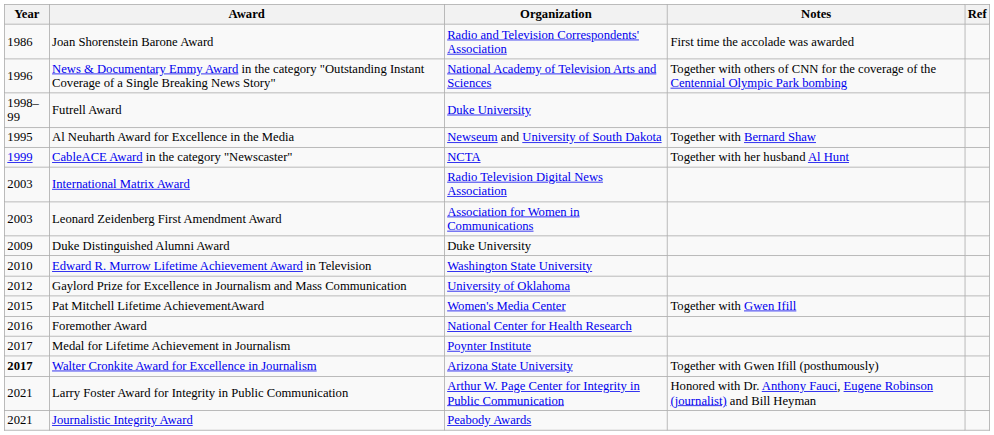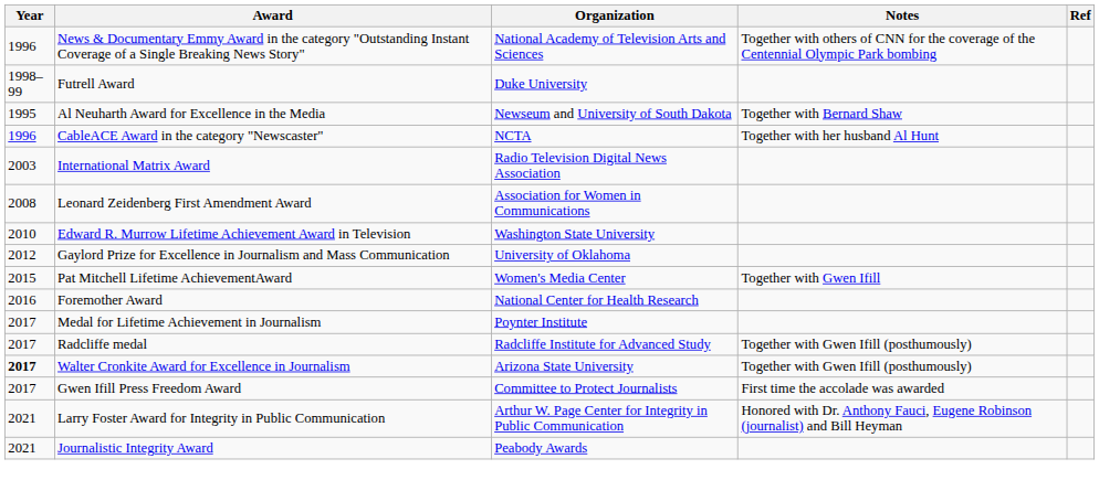- row: 1986 | Joan Shorenstein Barone Award | Radio and Television Correspondents' Association | First time the accolade was awarded
CableACE Award in the category "Newscaster" | Year: 1999 -> 1996
Leonard Zeidenberg First Amendment Award | Year: 2003 -> 2008
- row: 2009 | Duke Distinguished Alumni Award | Duke University
+ row: 2017 | Radcliffe medal | Radcliffe Institute for Advanced Study | Together with Gwen Ifill (posthumously)
+ row: 2017 | Gwen Ifill Press Freedom Award | Committee to Protect Journalists | First time the accolade was awarded
